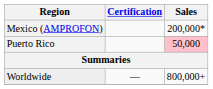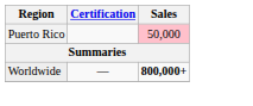- row: Mexico (AMPROFON) | 200,000*
Worldwide | Sales: normal -> bold
